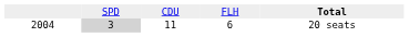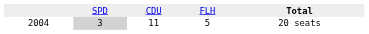2004 | column 4: 6 -> 5
